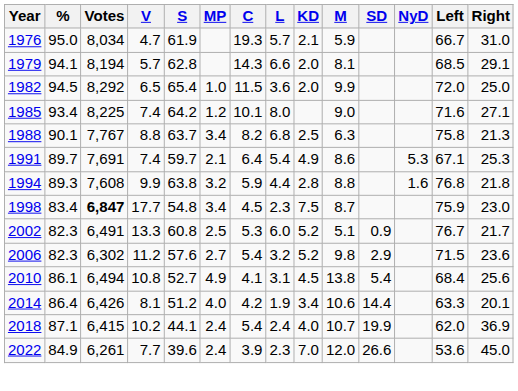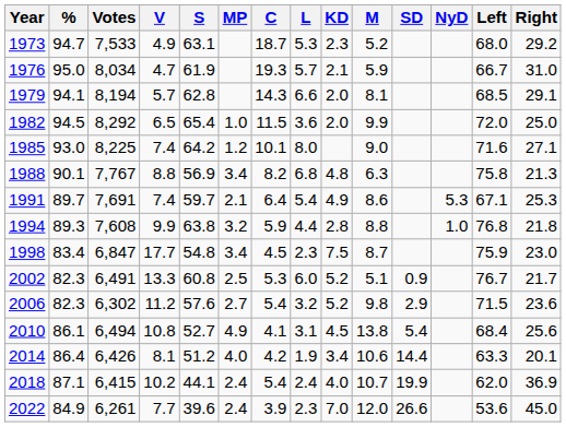+ row: 1973 | 94.7 | 7,533 | 4.9 | 63.1 | 18.7 | 5.3 | 2.3 | 5.2 | 68.0 | 29.2
1985 | %: 93.4 -> 93.0
1988 | S: 63.7 -> 56.9
1988 | KD: 2.5 -> 4.8
1994 | NyD: 1.6 -> 1.0
1998 | Votes: bold -> normal
